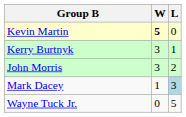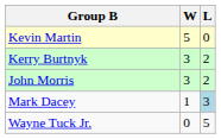Kevin Martin | W: bold -> normal
Kerry Burtnyk | L: 1 -> 2
